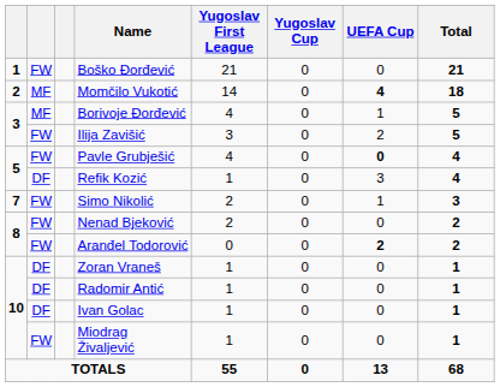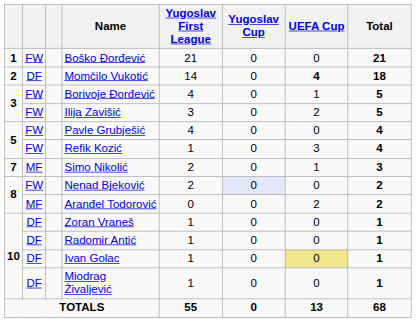Momčilo Vukotić | column 2: MF -> DF
Borivoje Đorđević | column 2: MF -> FW
Pavle Grubješić | UEFA Cup: bold -> normal
Refik Kozić | column 2: DF -> FW
Simo Nikolić | column 2: FW -> MF
Nenad Bjeković | Yugoslav Cup: no background -> lavender background
Aranđel Todorović | column 2: FW -> MF
Aranđel Todorović | UEFA Cup: bold -> normal
Ivan Golac | UEFA Cup: no background -> khaki background
Miodrag Živaljević | column 2: FW -> DF
